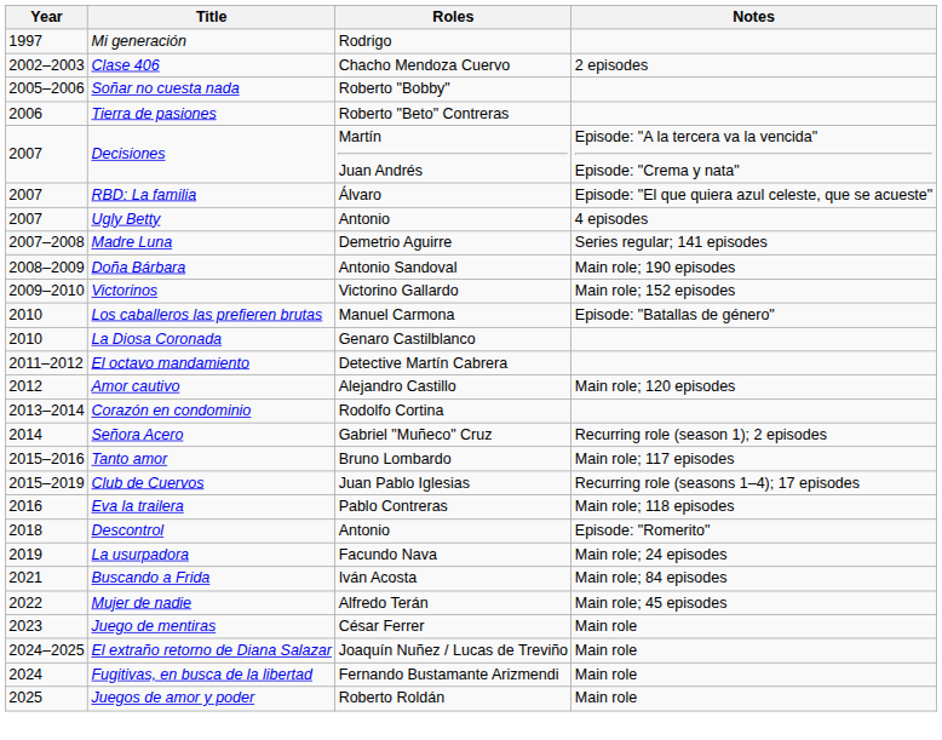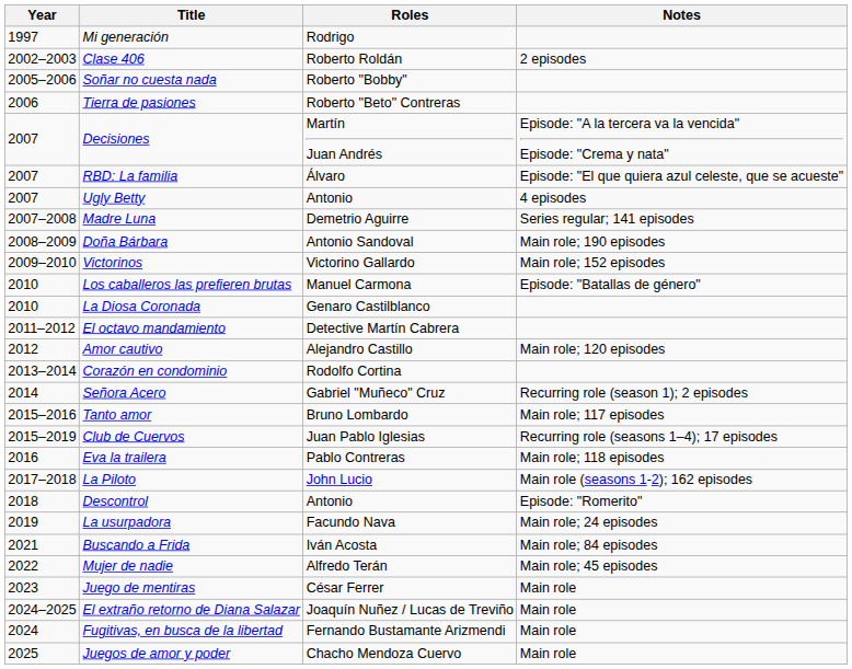Clase 406 | Roles: Chacho Mendoza Cuervo -> Roberto Roldán
+ row: 2017–2018 | La Piloto | John Lucio | Main role (seasons 1-2); 162 episodes
Juegos de amor y poder | Roles: Roberto Roldán -> Chacho Mendoza Cuervo
